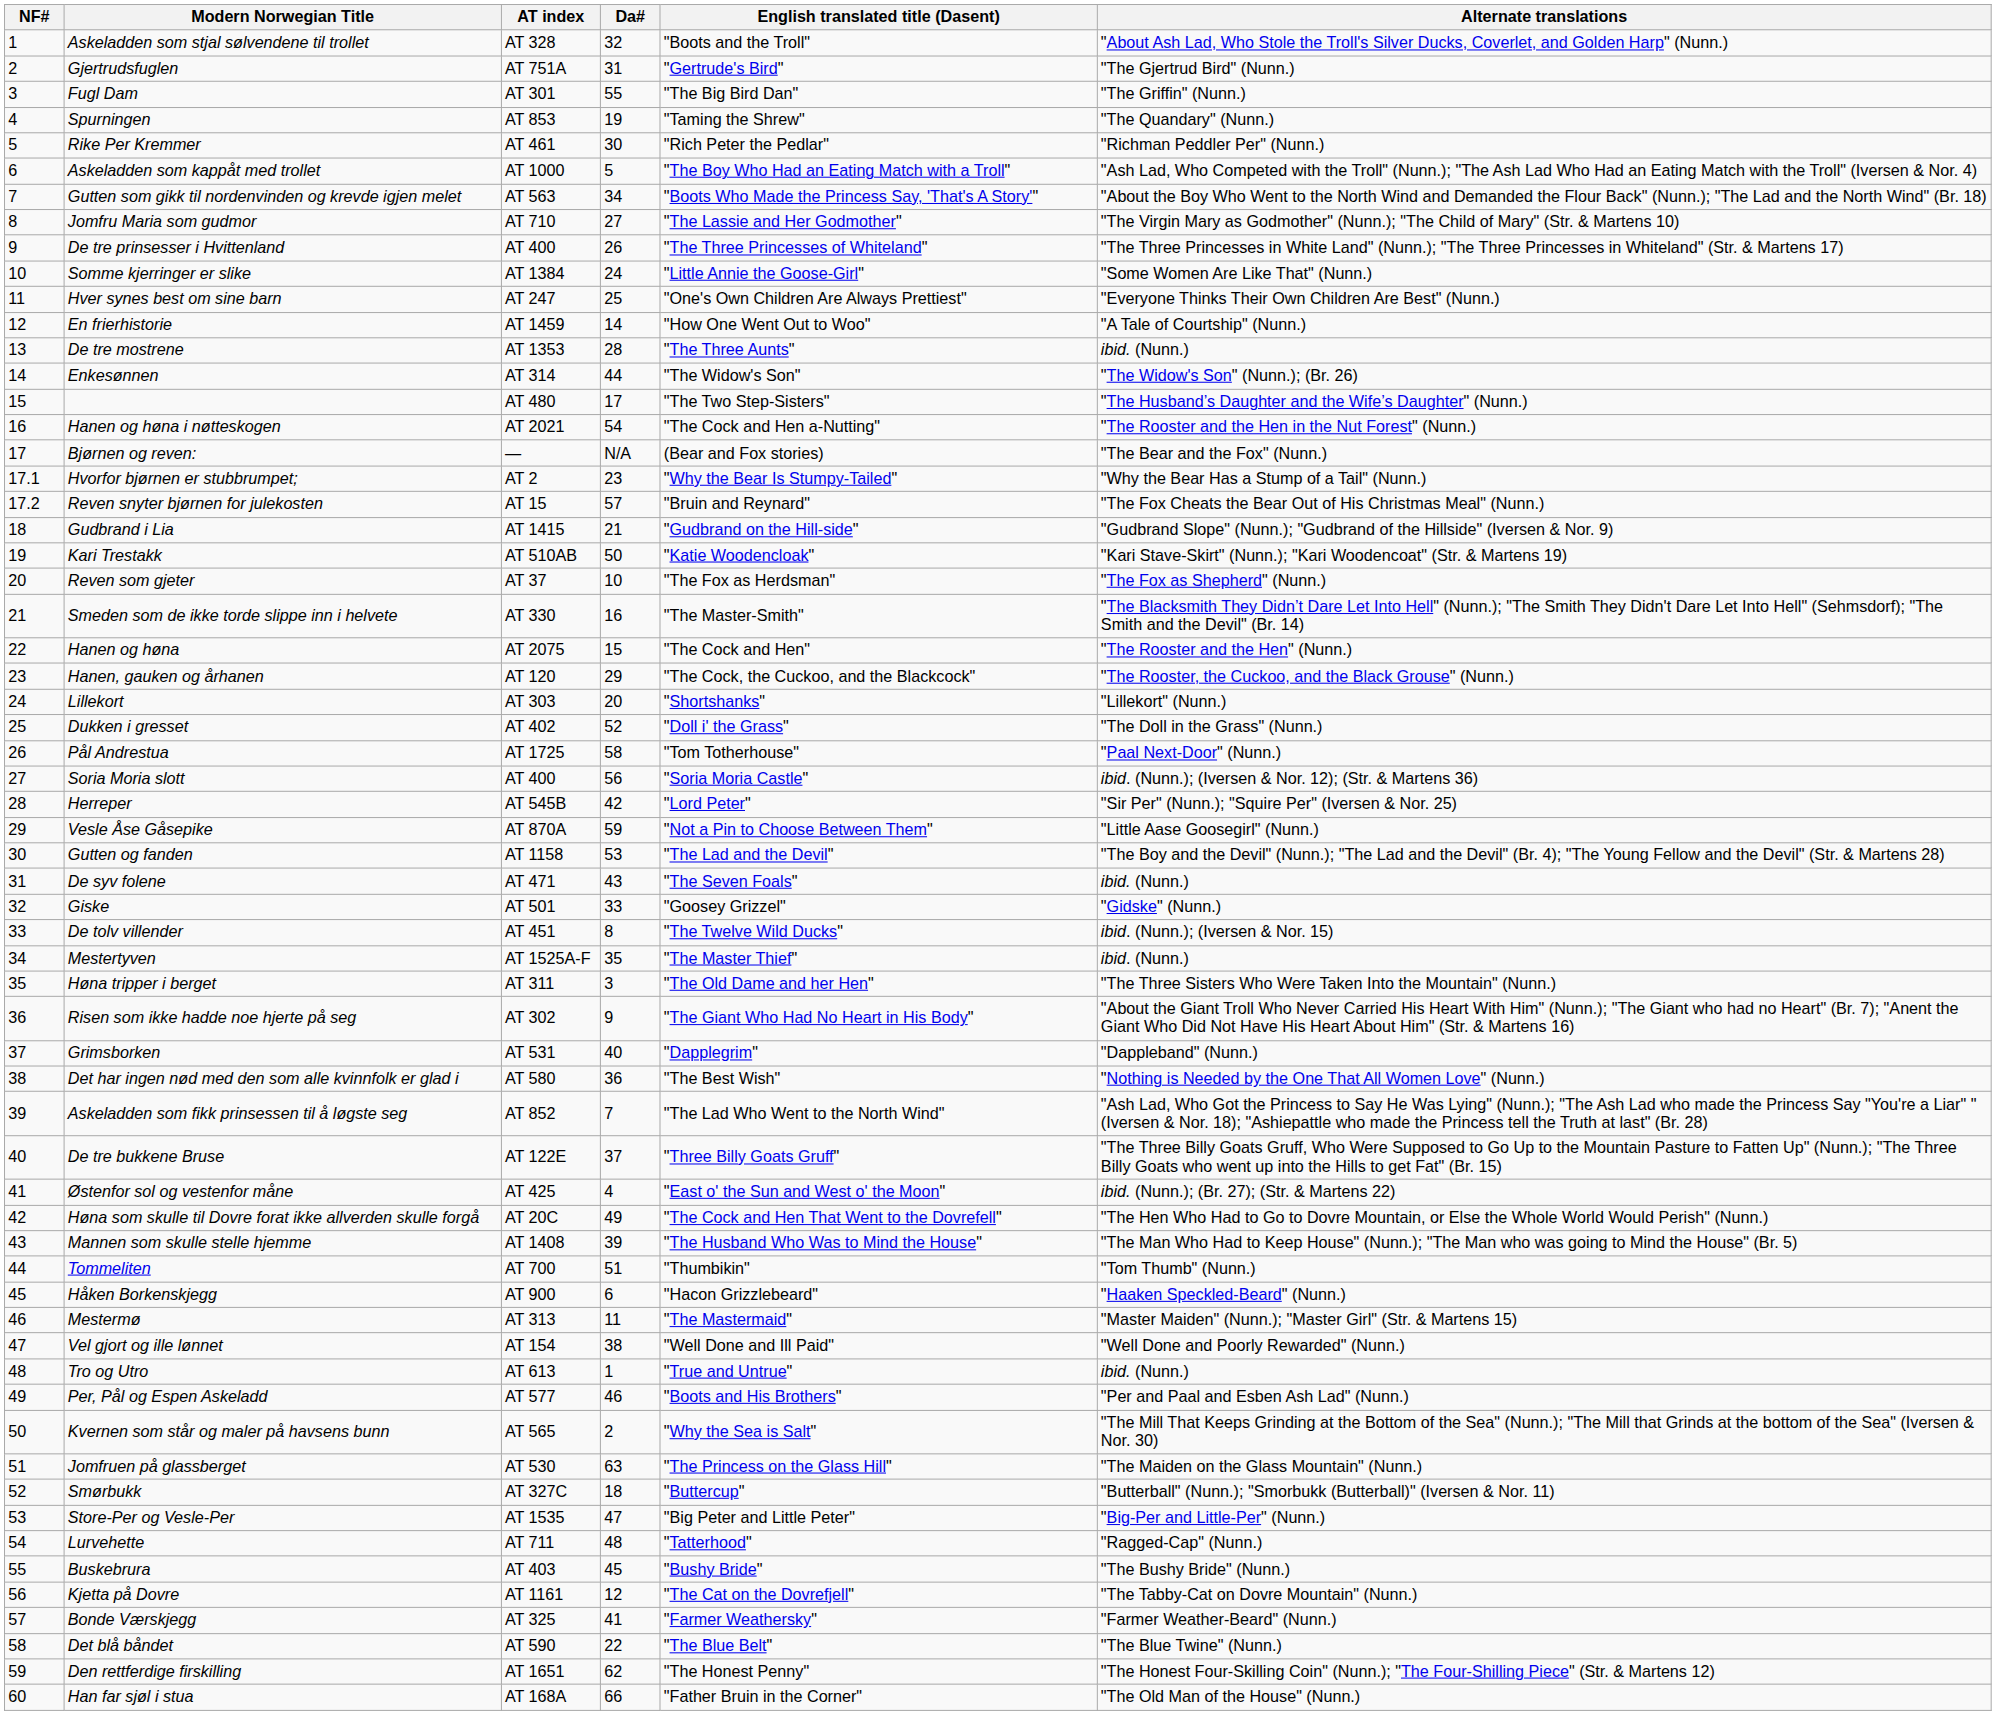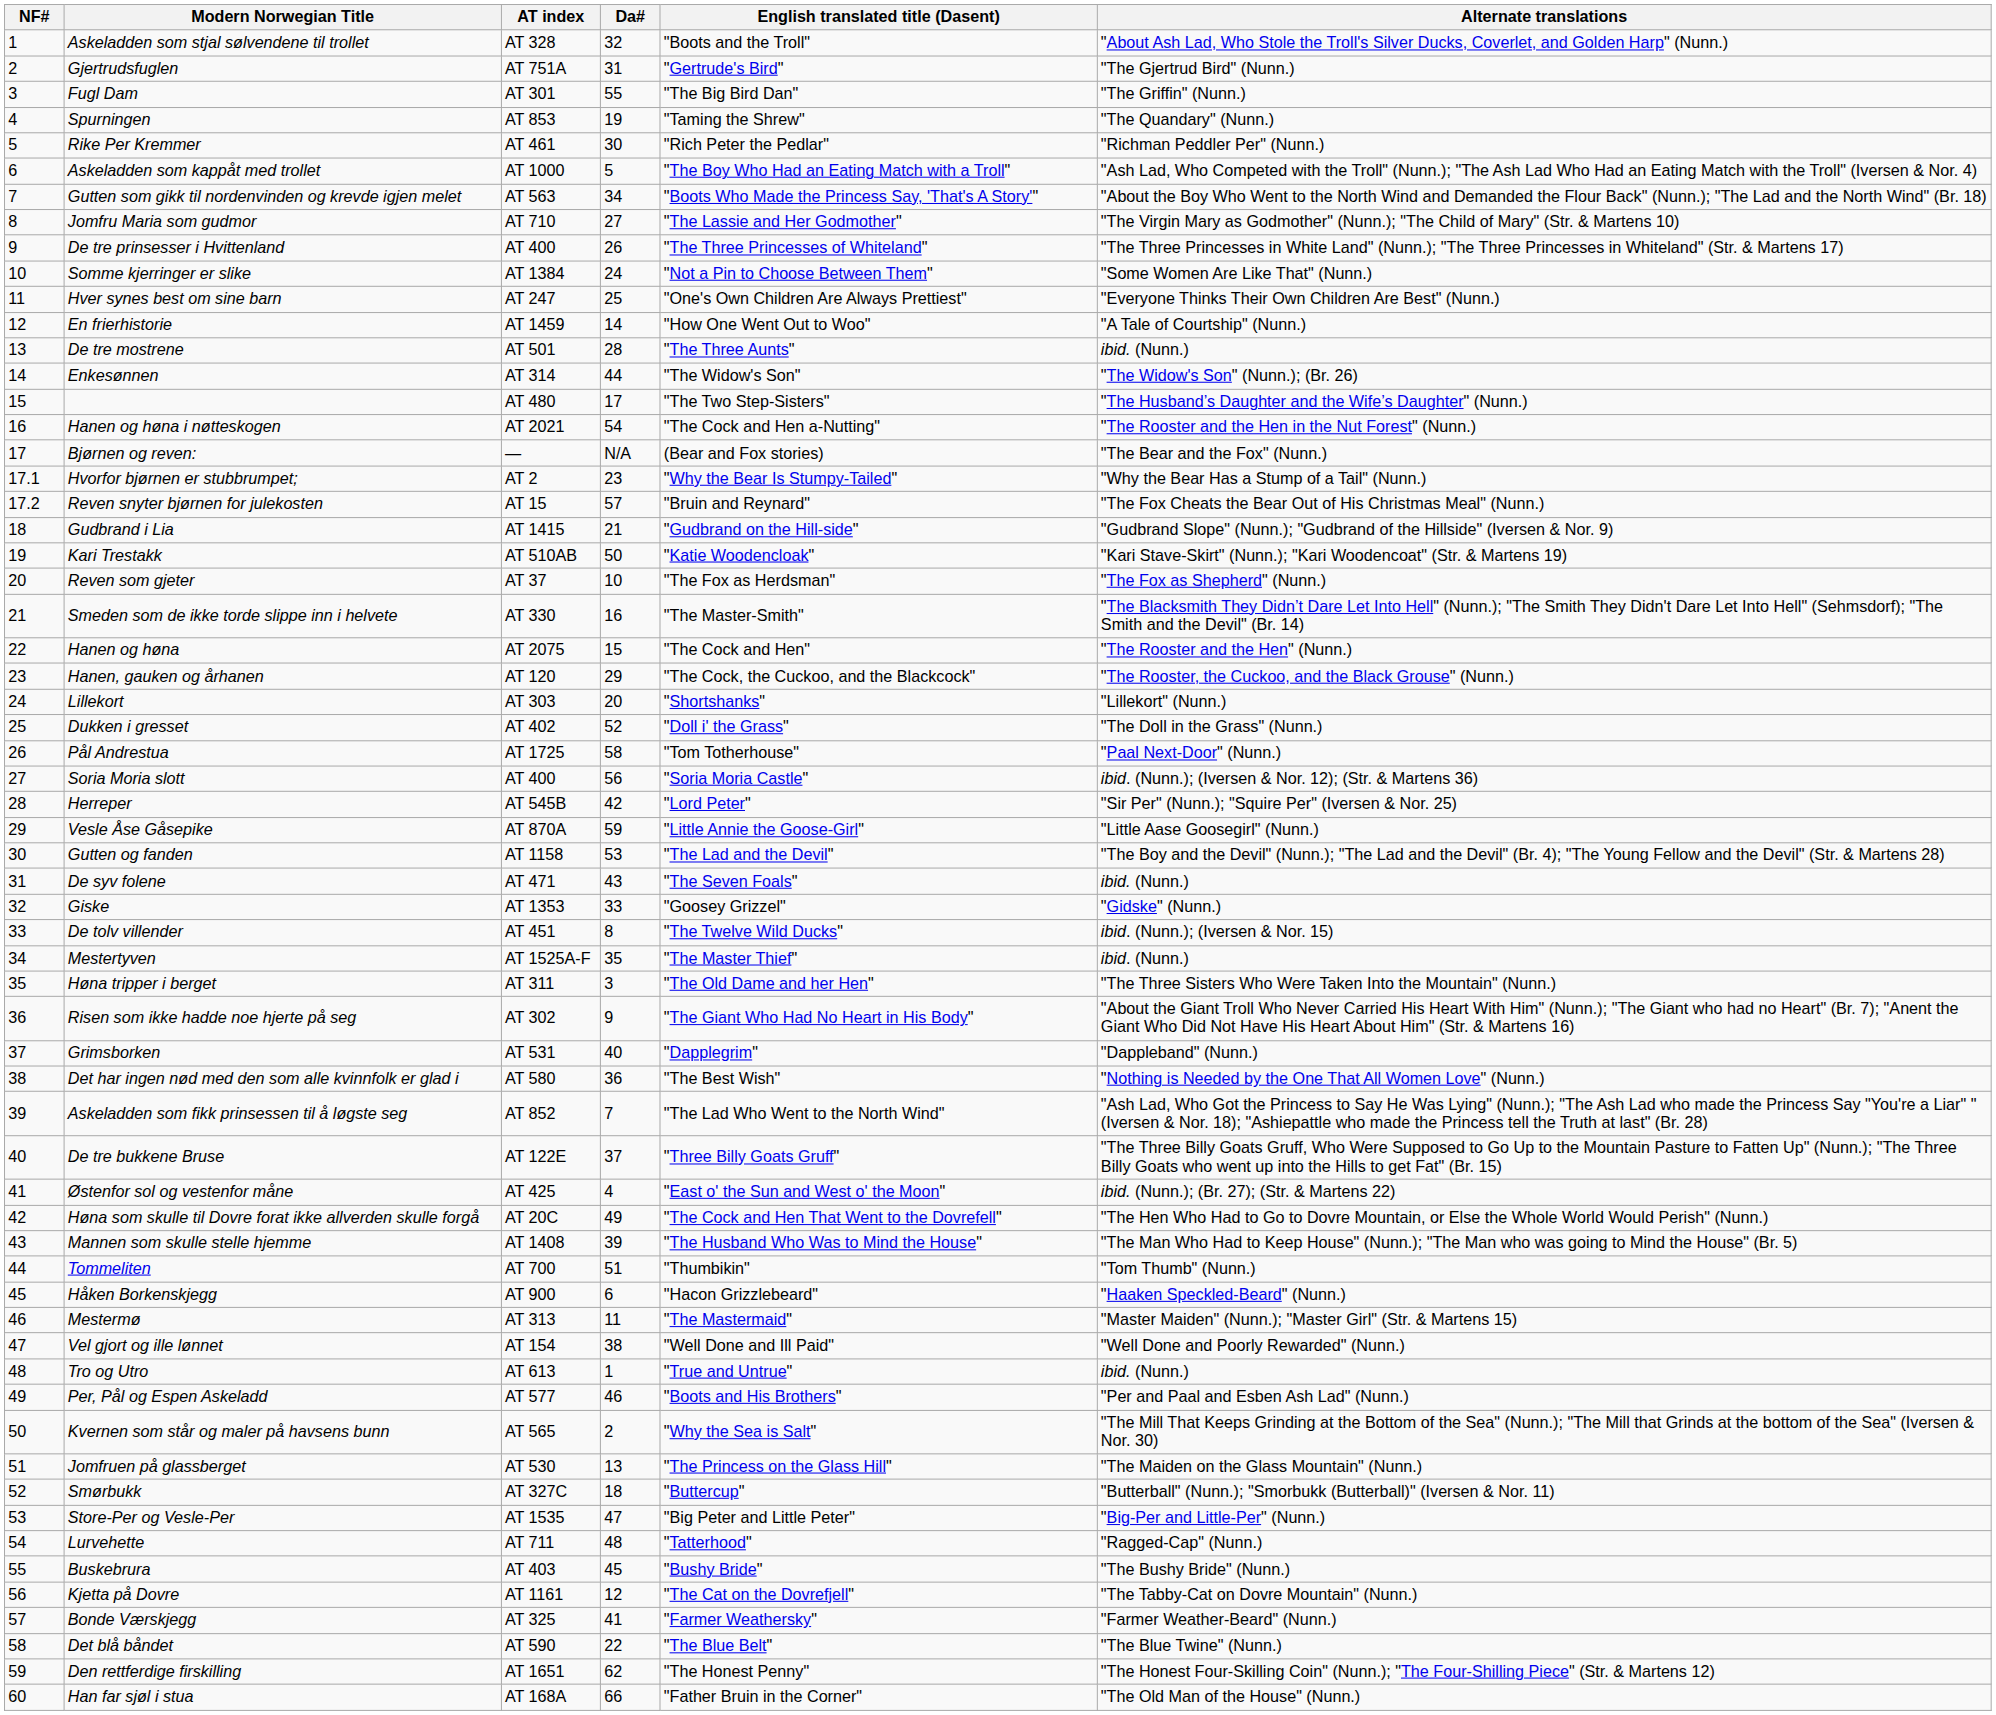Somme kjerringer er slike | English translated title (Dasent): "Little Annie the Goose-Girl" -> "Not a Pin to Choose Between Them"
De tre mostrene | AT index: AT 1353 -> AT 501
Vesle Åse Gåsepike | English translated title (Dasent): "Not a Pin to Choose Between Them" -> "Little Annie the Goose-Girl"
Giske | AT index: AT 501 -> AT 1353
Jomfruen på glassberget | Da#: 63 -> 13
